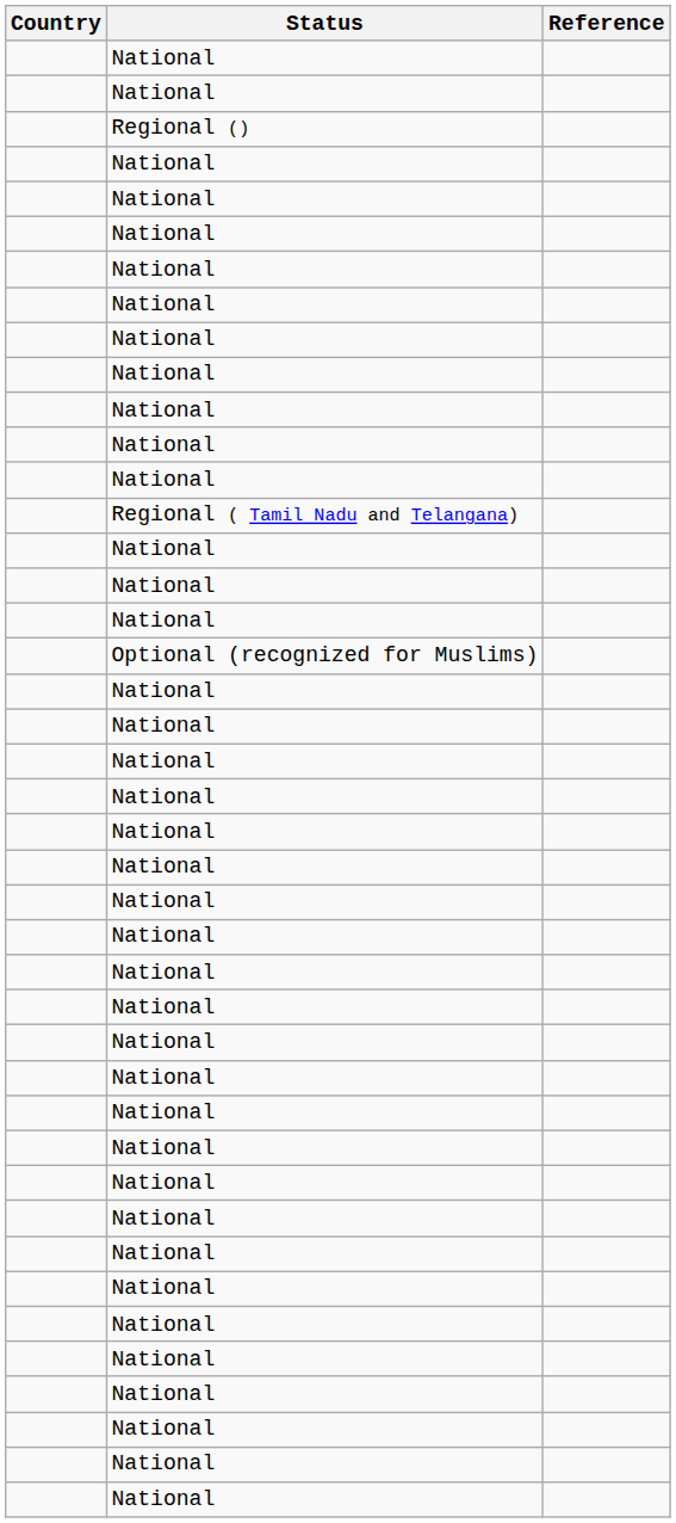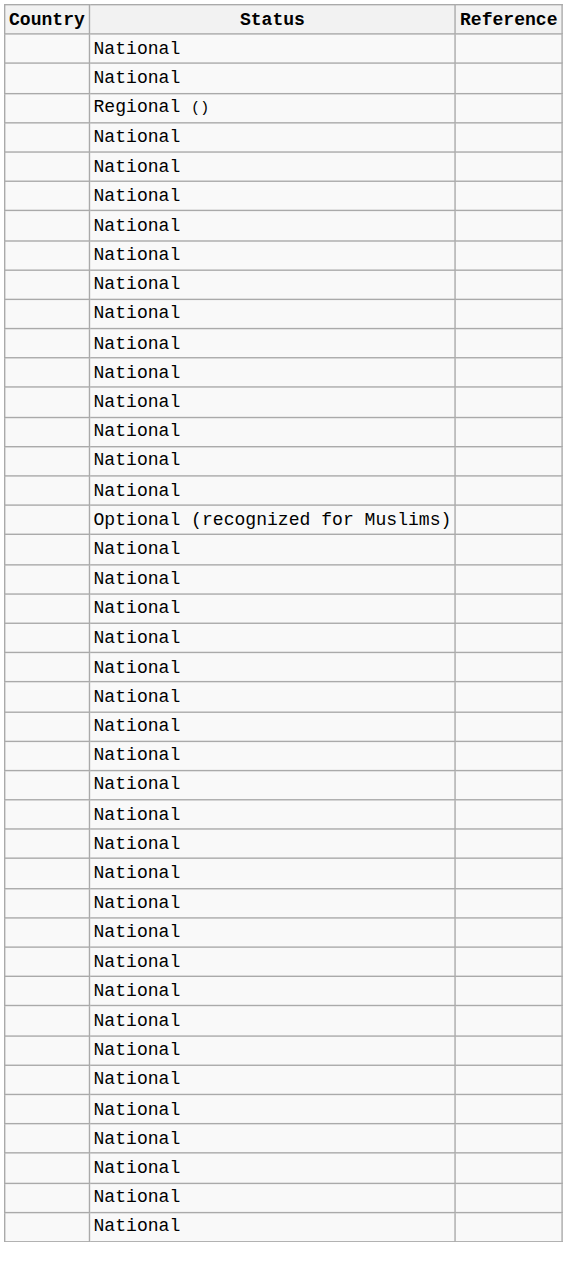- row: Regional ( Tamil Nadu and Telangana)
